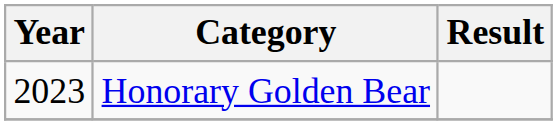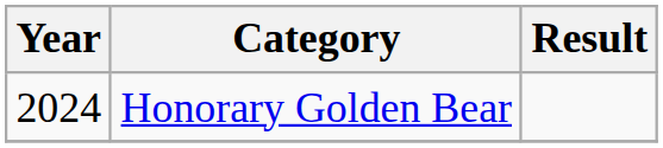Honorary Golden Bear | Year: 2023 -> 2024
